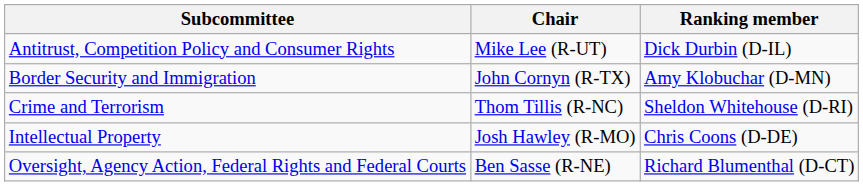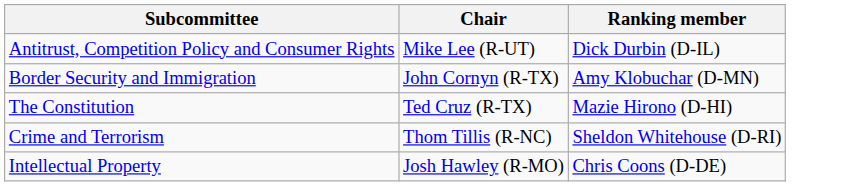+ row: The Constitution | Ted Cruz (R-TX) | Mazie Hirono (D-HI)
- row: Oversight, Agency Action, Federal Rights and Federal Courts | Ben Sasse (R-NE) | Richard Blumenthal (D-CT)
